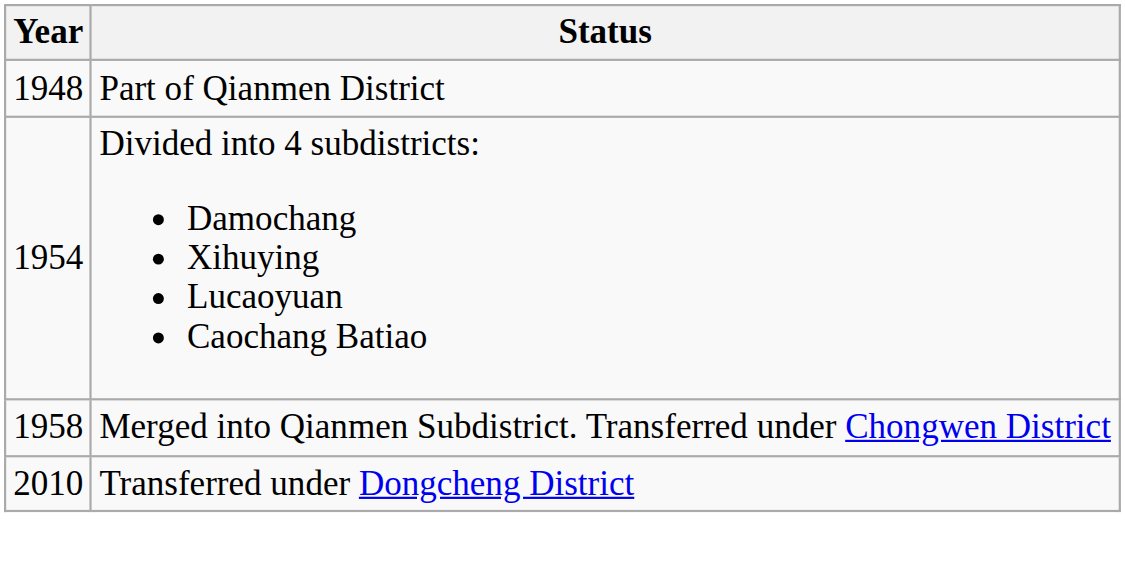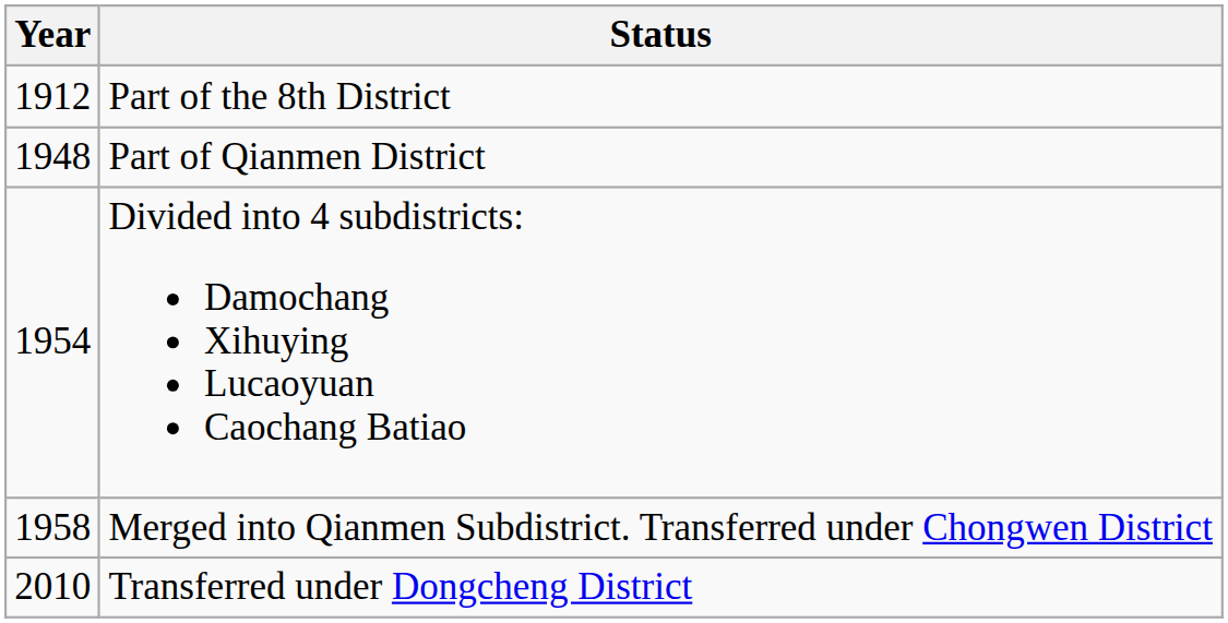+ row: 1912 | Part of the 8th District
